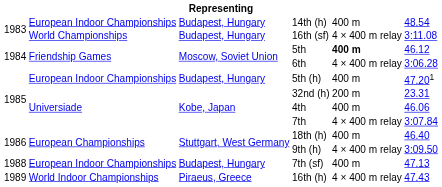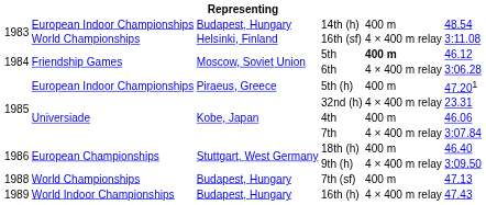16th (sf) | column 3: Budapest, Hungary -> Helsinki, Finland
5th (h) | column 3: Budapest, Hungary -> Piraeus, Greece
32nd (h) | column 5: 200 m -> 4 × 400 m relay
7th (sf) | column 2: European Indoor Championships -> World Championships
16th (h) | column 3: Piraeus, Greece -> Budapest, Hungary
